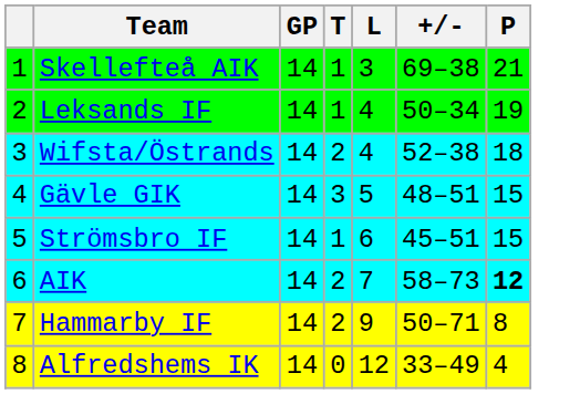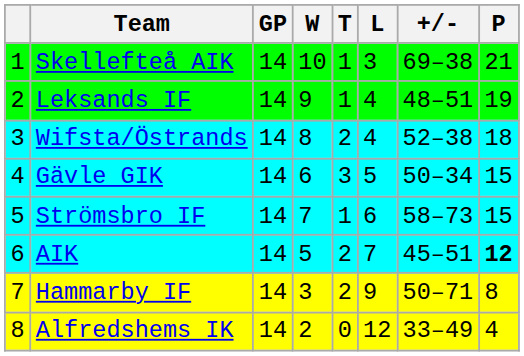+ column: W | 10 | 9 | 8 | 6 | 7 | 5 | 3 | 2
Leksands IF | +/-: 50–34 -> 48–51
Gävle GIK | +/-: 48–51 -> 50–34
Strömsbro IF | +/-: 45–51 -> 58–73
AIK | +/-: 58–73 -> 45–51
